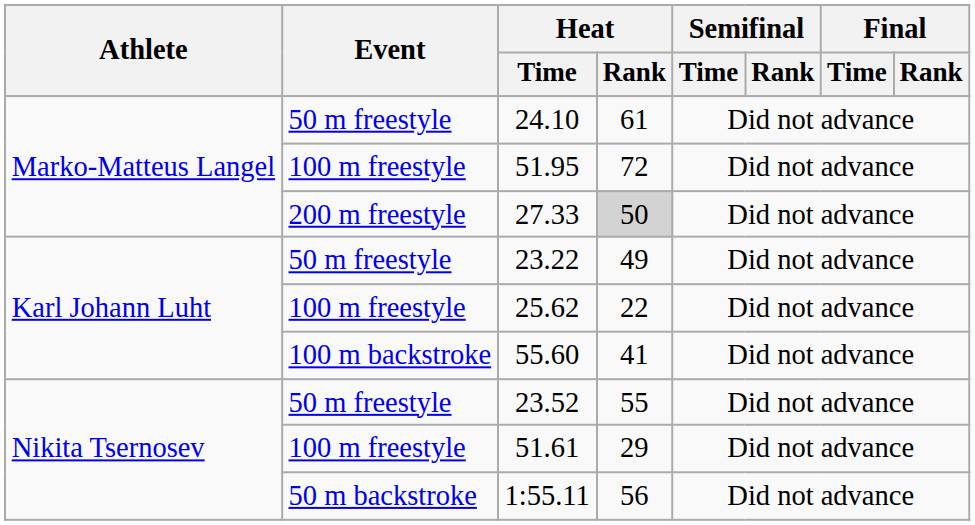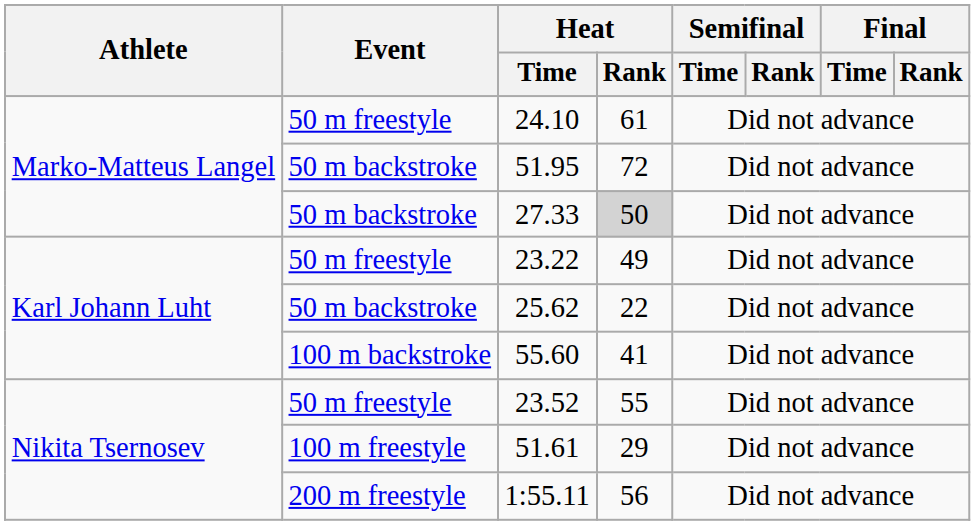51.95 | Event: 100 m freestyle -> 50 m backstroke
27.33 | Event: 200 m freestyle -> 50 m backstroke
25.62 | Event: 100 m freestyle -> 50 m backstroke
1:55.11 | Event: 50 m backstroke -> 200 m freestyle
